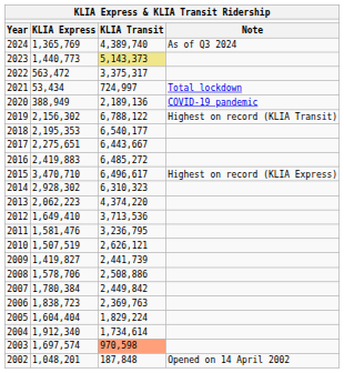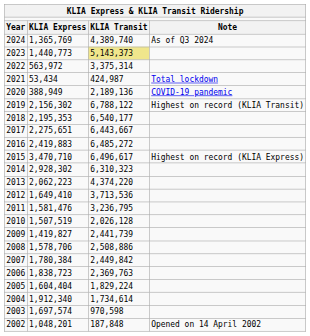2022 | column 2: 563,472 -> 563,972
2022 | column 3: 3,375,317 -> 3,375,314
2021 | column 3: 724,997 -> 424,987
2010 | column 3: 2,626,121 -> 2,026,128
2003 | column 3: lightsalmon background -> no background
